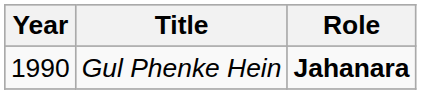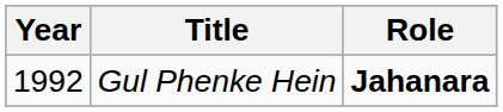Gul Phenke Hein | Year: 1990 -> 1992
